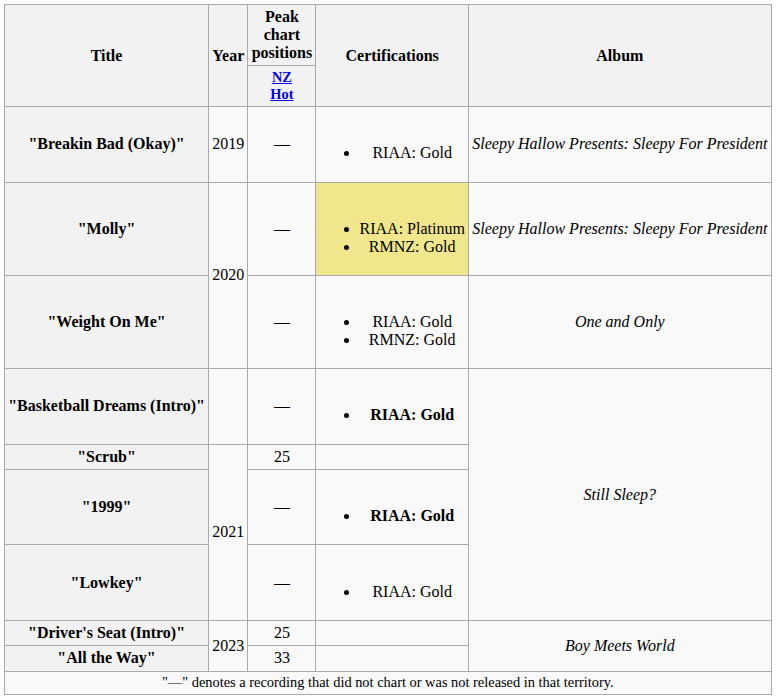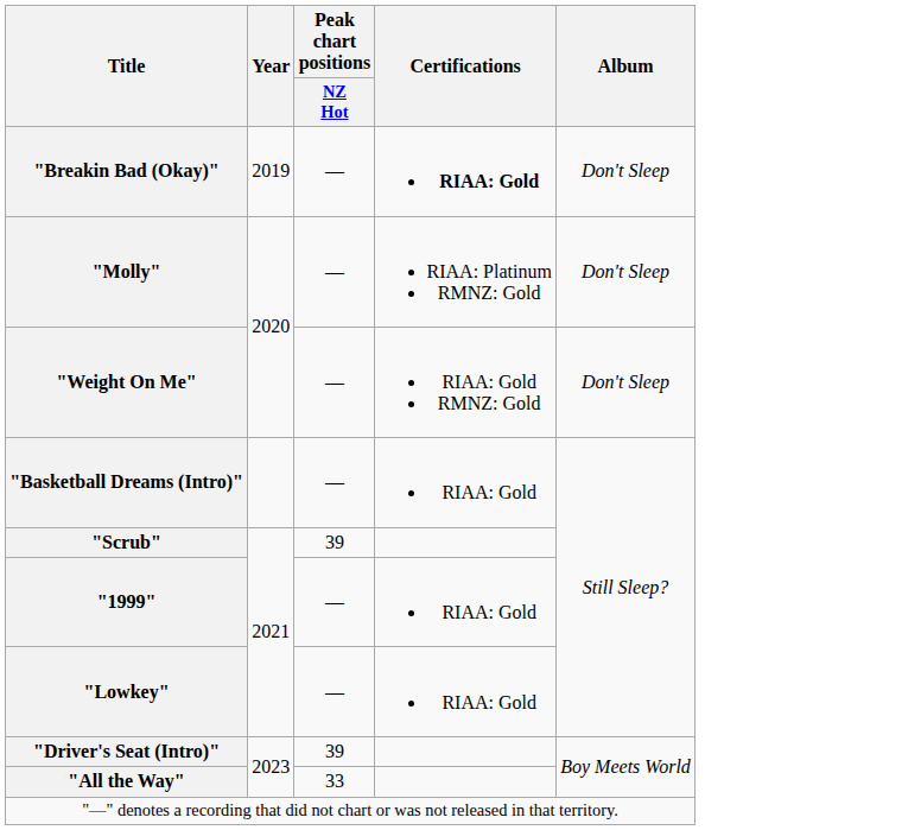"Breakin Bad (Okay)" | Certifications: normal -> bold
"Breakin Bad (Okay)" | Album: Sleepy Hallow Presents: Sleepy For President -> Don't Sleep
"Molly" | Certifications: khaki background -> no background
"Molly" | Album: Sleepy Hallow Presents: Sleepy For President -> Don't Sleep
"Weight On Me" | Album: One and Only -> Don't Sleep
"Basketball Dreams (Intro)" | Certifications: bold -> normal
"Scrub" | Peak chart positions / NZ Hot: 25 -> 39
"1999" | Certifications: bold -> normal
"Driver's Seat (Intro)" | Peak chart positions / NZ Hot: 25 -> 39
